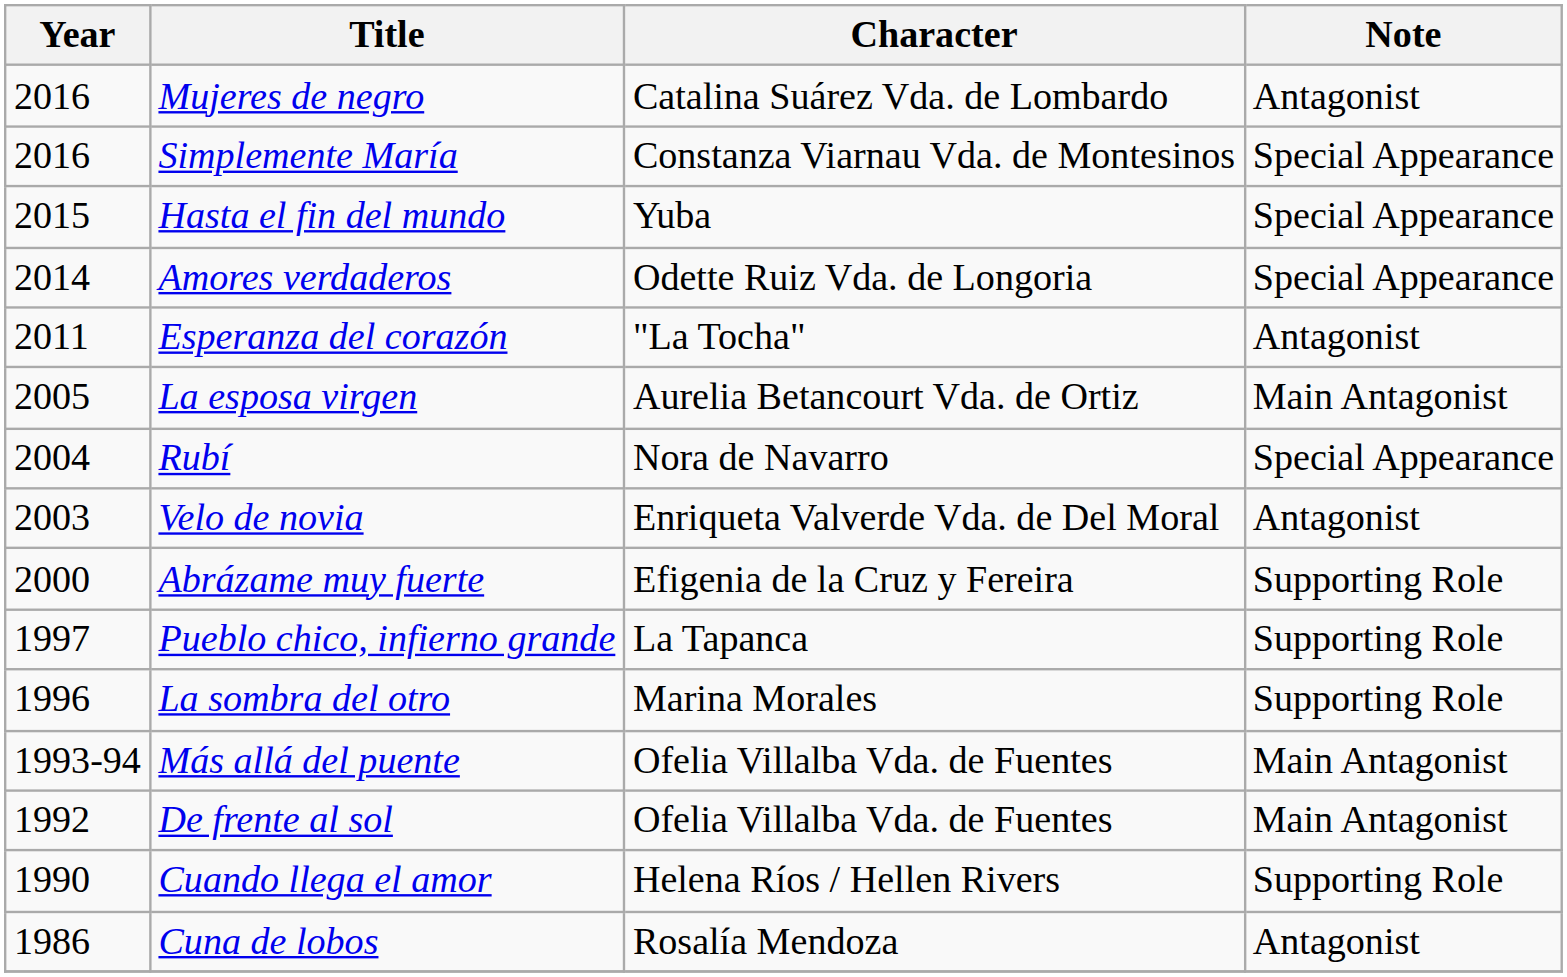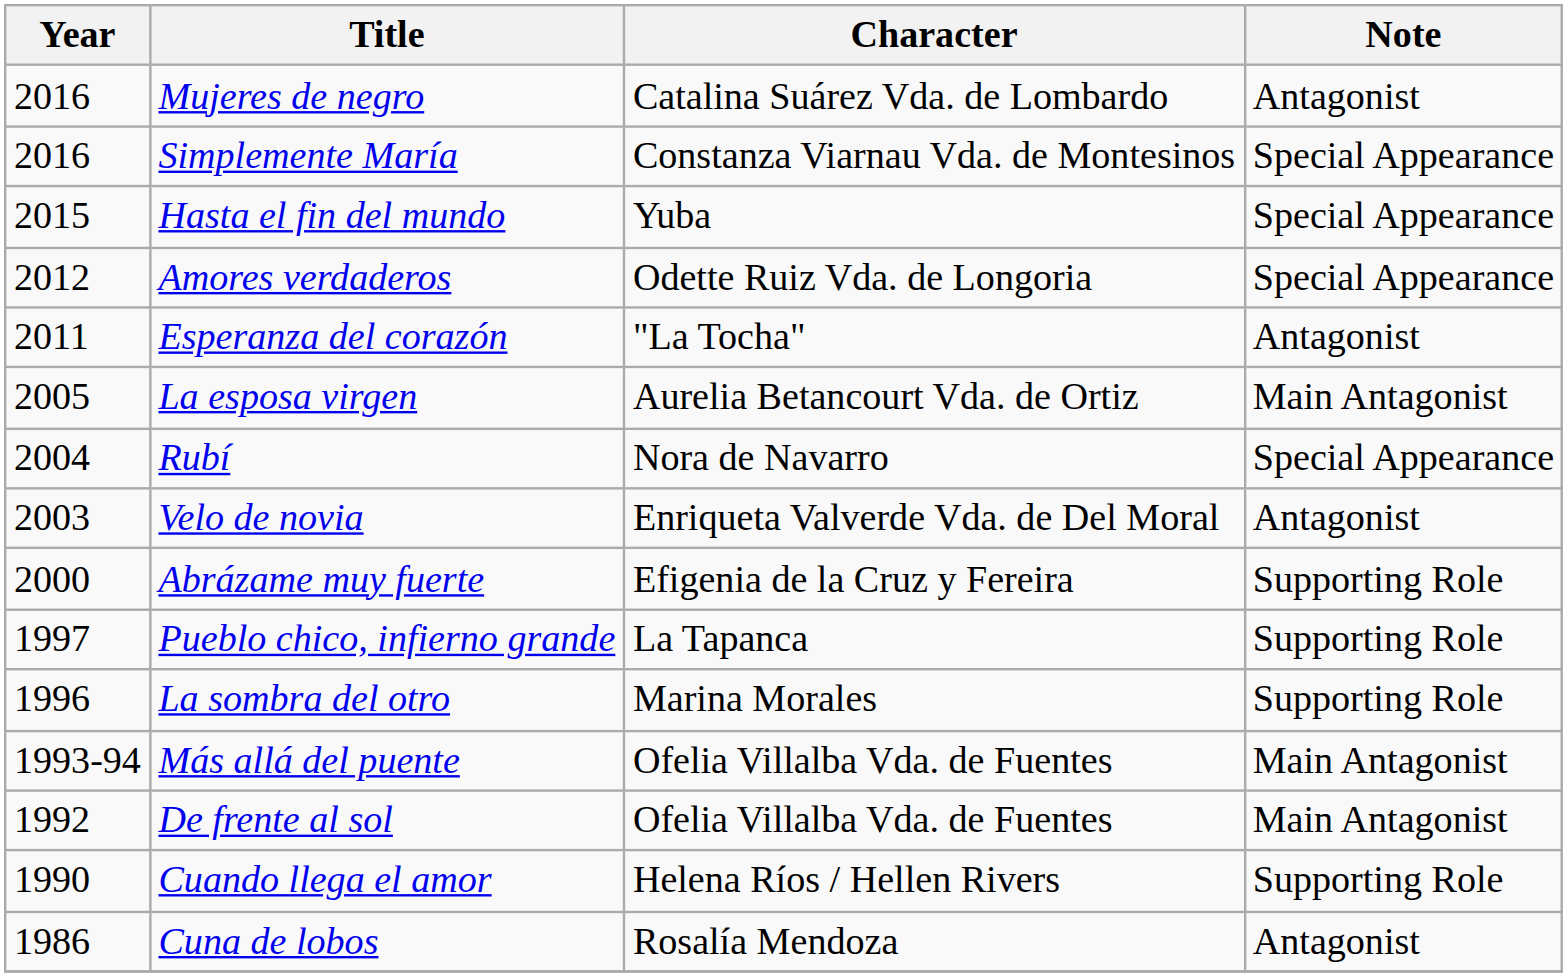Amores verdaderos | Year: 2014 -> 2012
